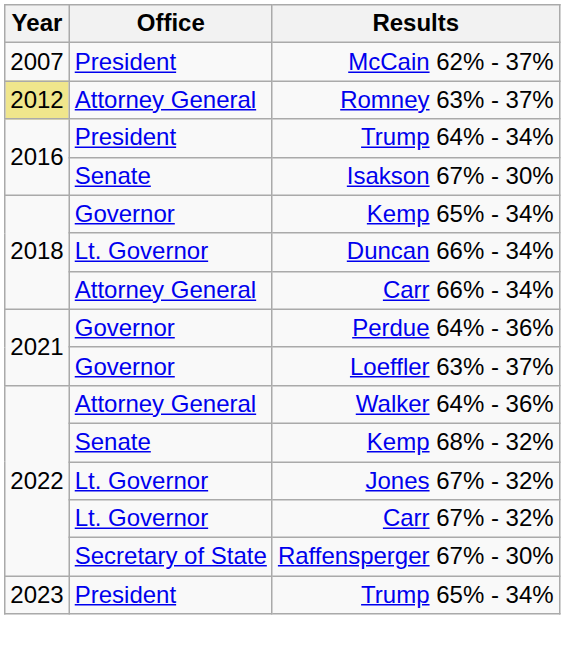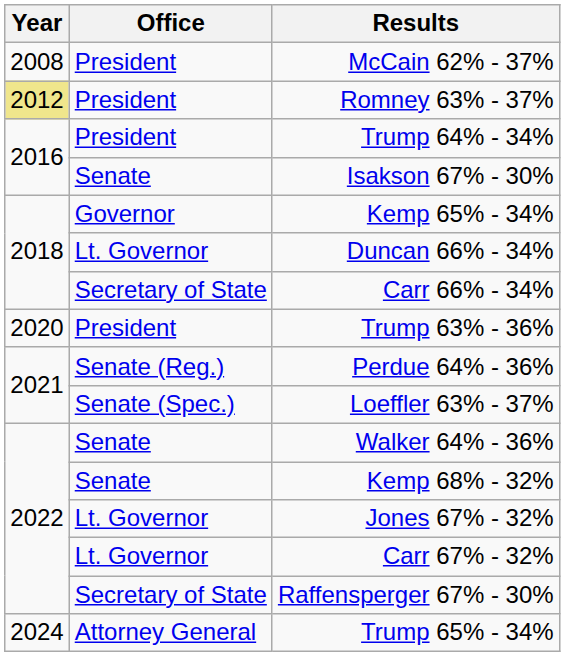McCain 62% - 37% | Year: 2007 -> 2008
Romney 63% - 37% | Office: Attorney General -> President
Carr 66% - 34% | Office: Attorney General -> Secretary of State
+ row: 2020 | President | Trump 63% - 36%
Perdue 64% - 36% | Office: Governor -> Senate (Reg.)
Loeffler 63% - 37% | Office: Governor -> Senate (Spec.)
Walker 64% - 36% | Office: Attorney General -> Senate
Trump 65% - 34% | Year: 2023 -> 2024
Trump 65% - 34% | Office: President -> Attorney General
